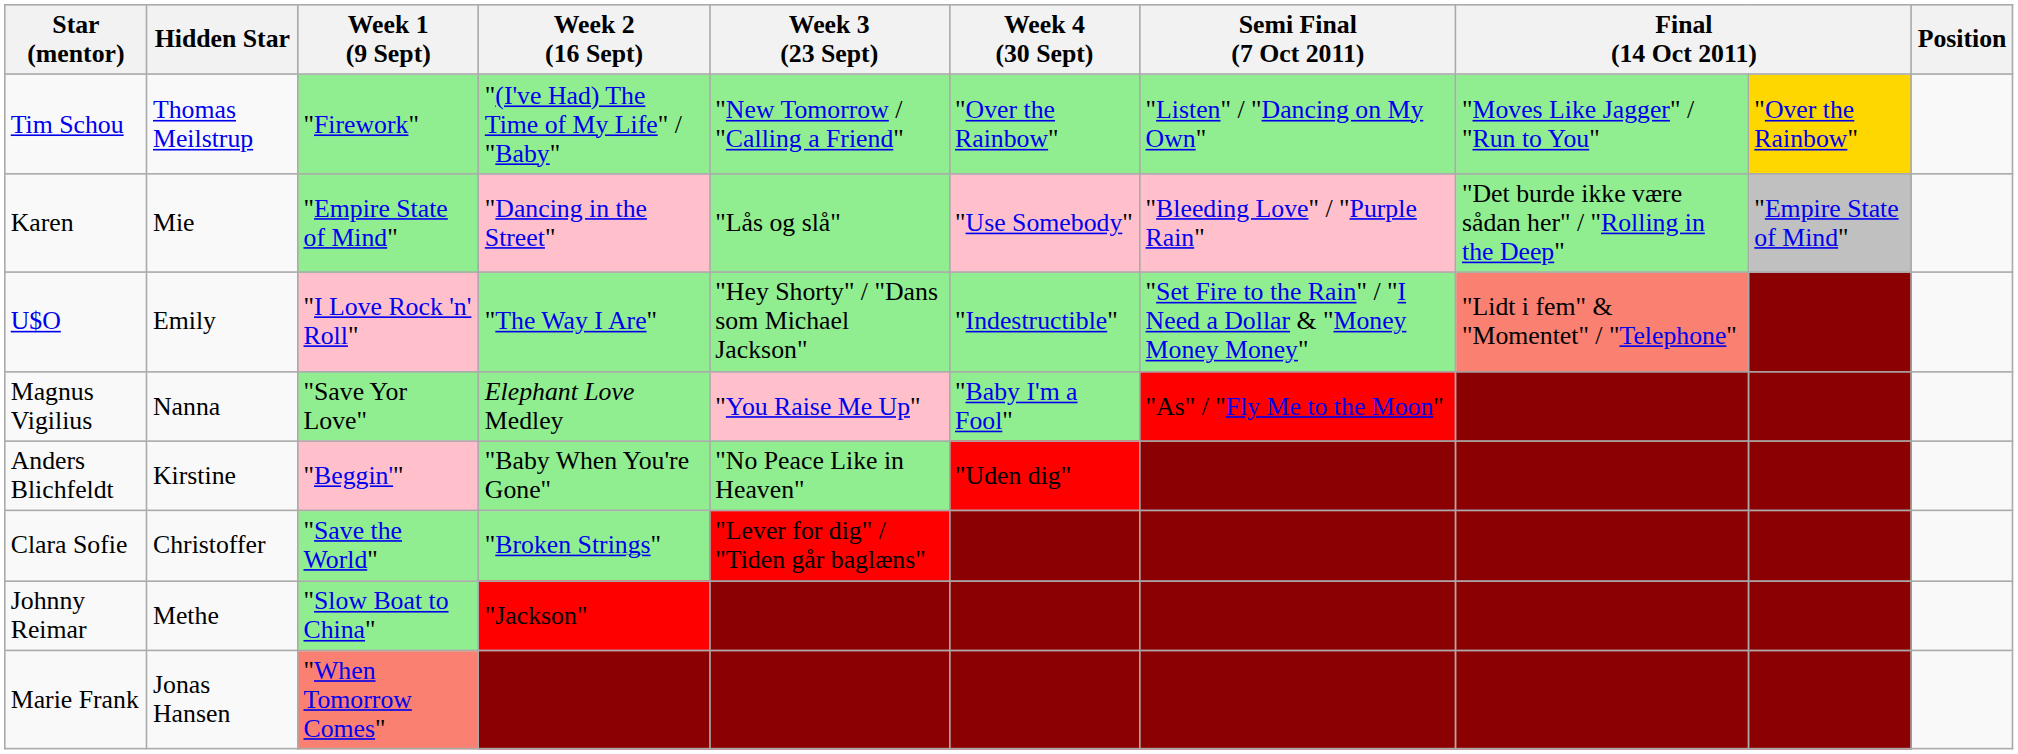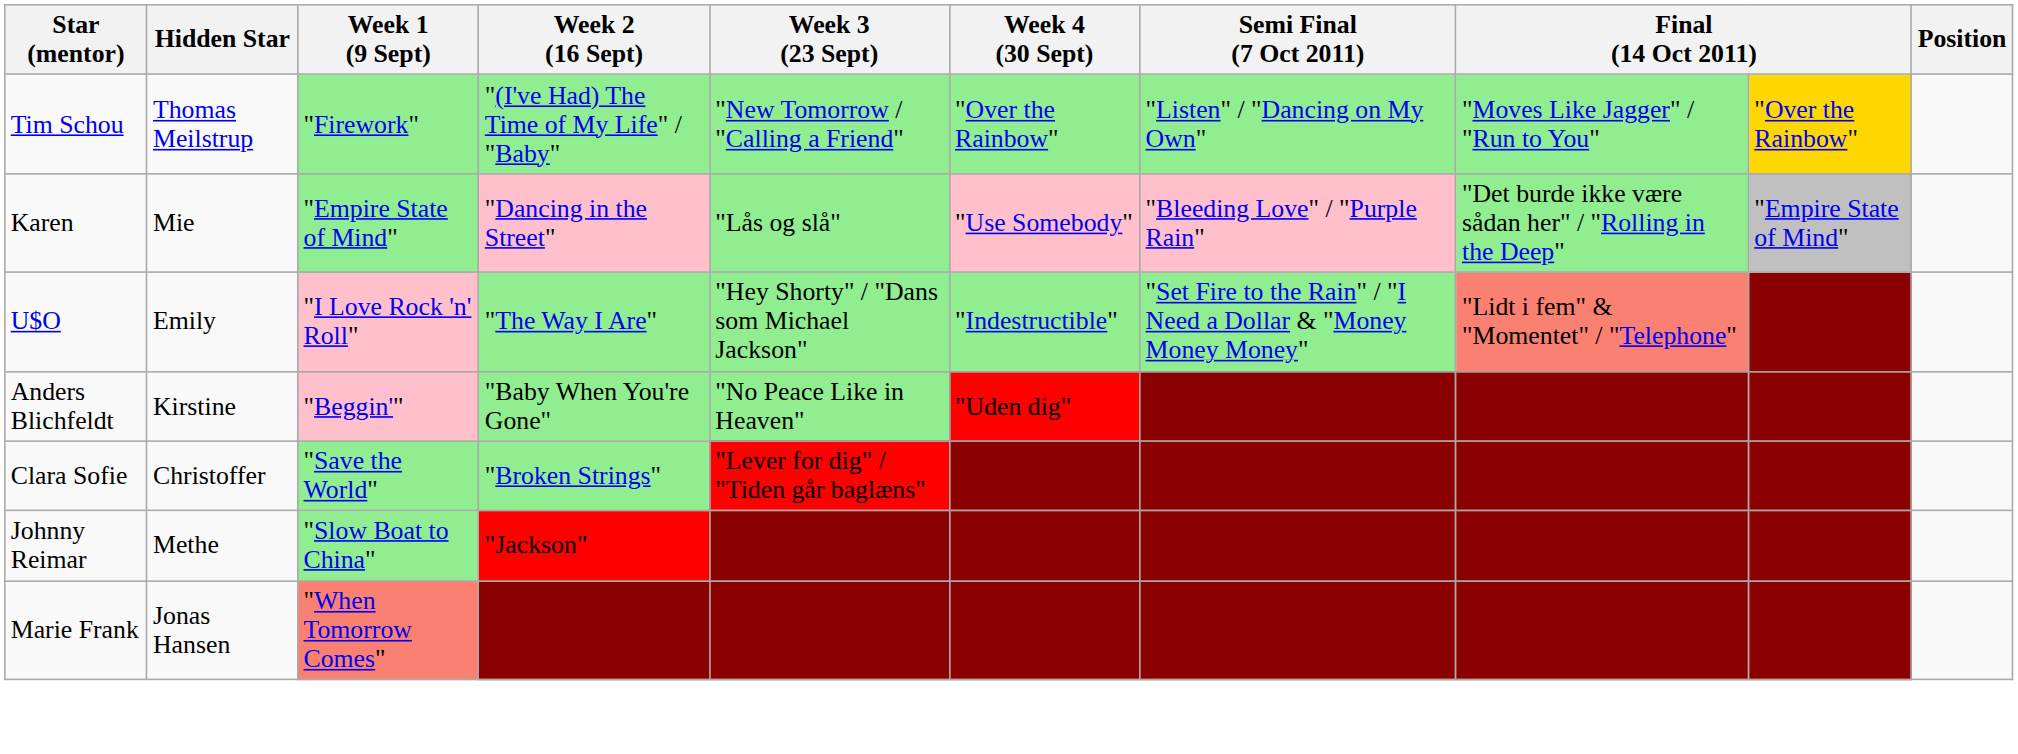- row: Magnus Vigilius | Nanna | "Save Yor Love" | Elephant Love Medley | "You Raise Me Up" | "Baby I'm a Fool" | "As" / "Fly Me to the Moon"
